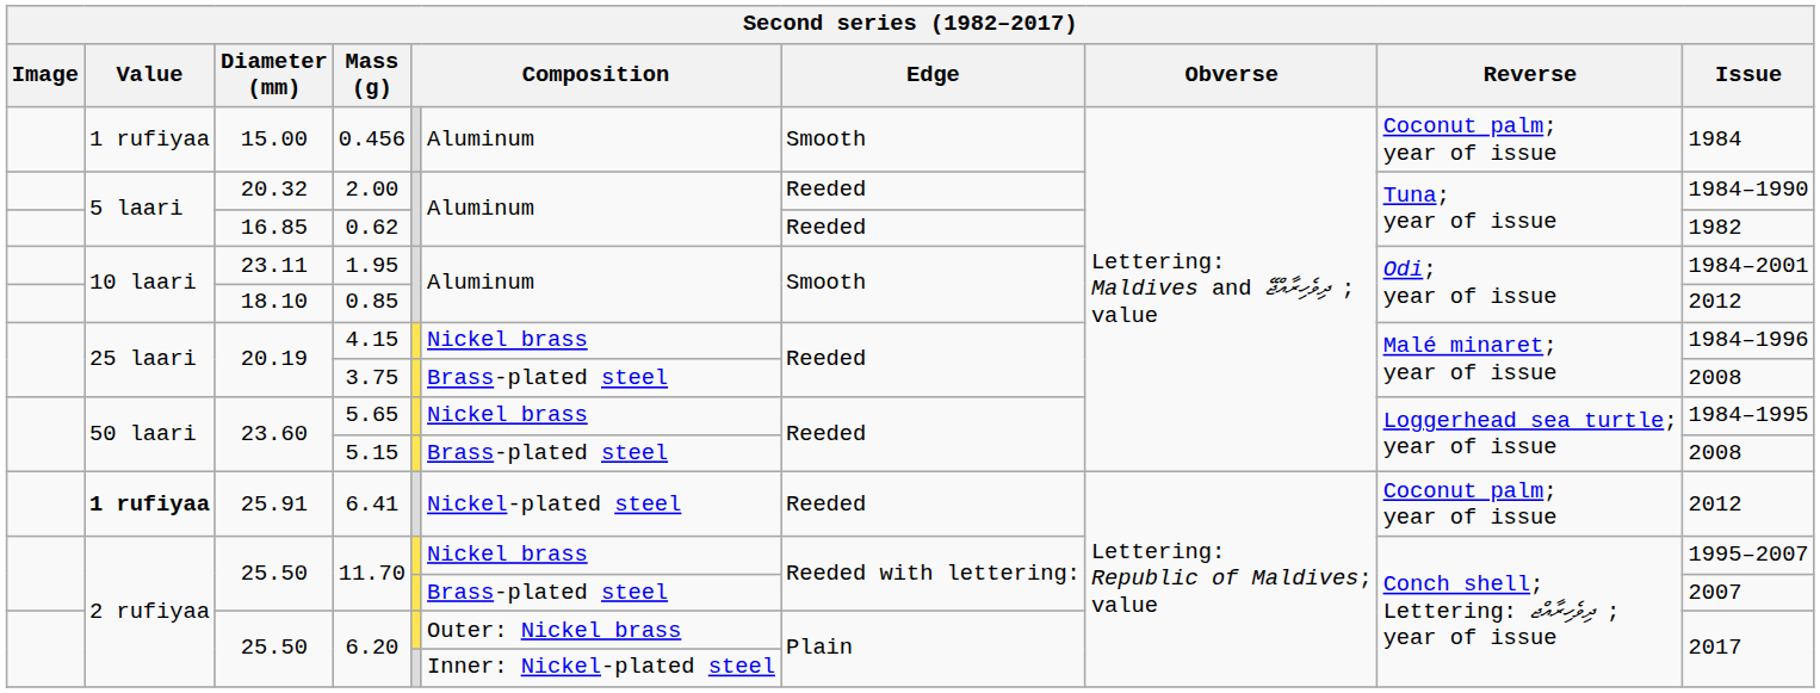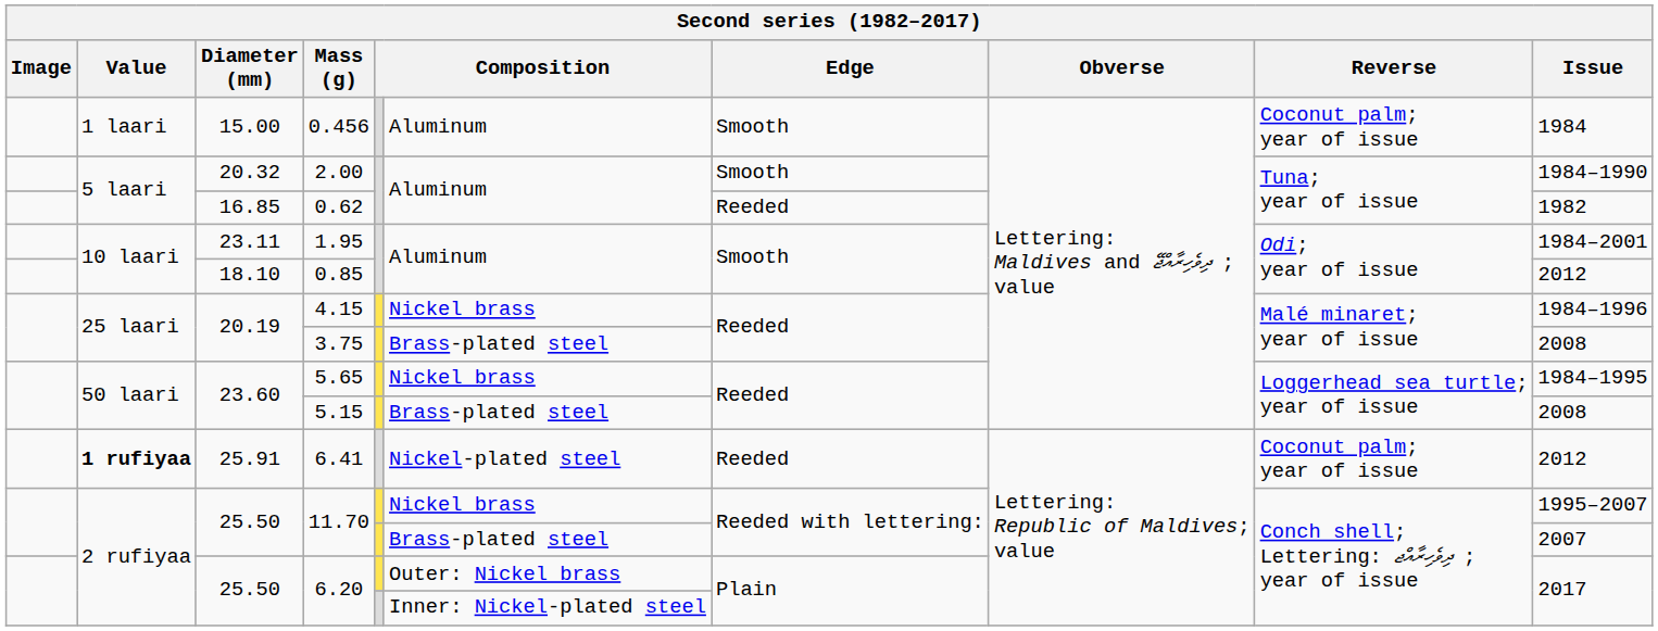0.456 | Value: 1 rufiyaa -> 1 laari
2.00 | Edge: Reeded -> Smooth
